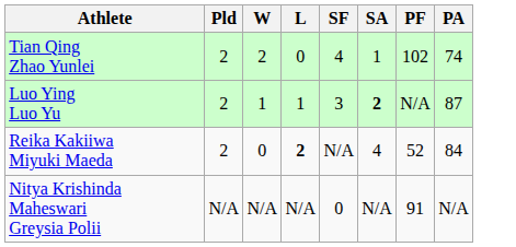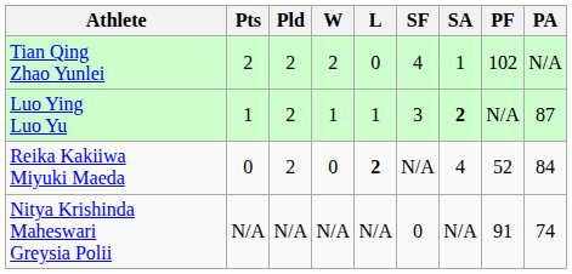+ column: Pts | 2 | 1 | 0 | N/A
Tian Qing Zhao Yunlei | PA: 74 -> N/A
Nitya Krishinda Maheswari Greysia Polii | PA: N/A -> 74
